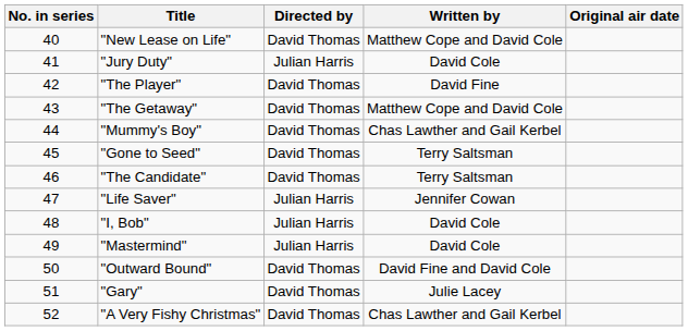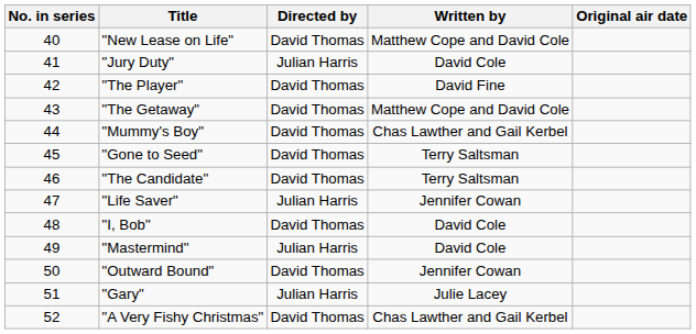"I, Bob" | Directed by: Julian Harris -> David Thomas
"Outward Bound" | Written by: David Fine and David Cole -> Jennifer Cowan
"Gary" | Directed by: David Thomas -> Julian Harris
